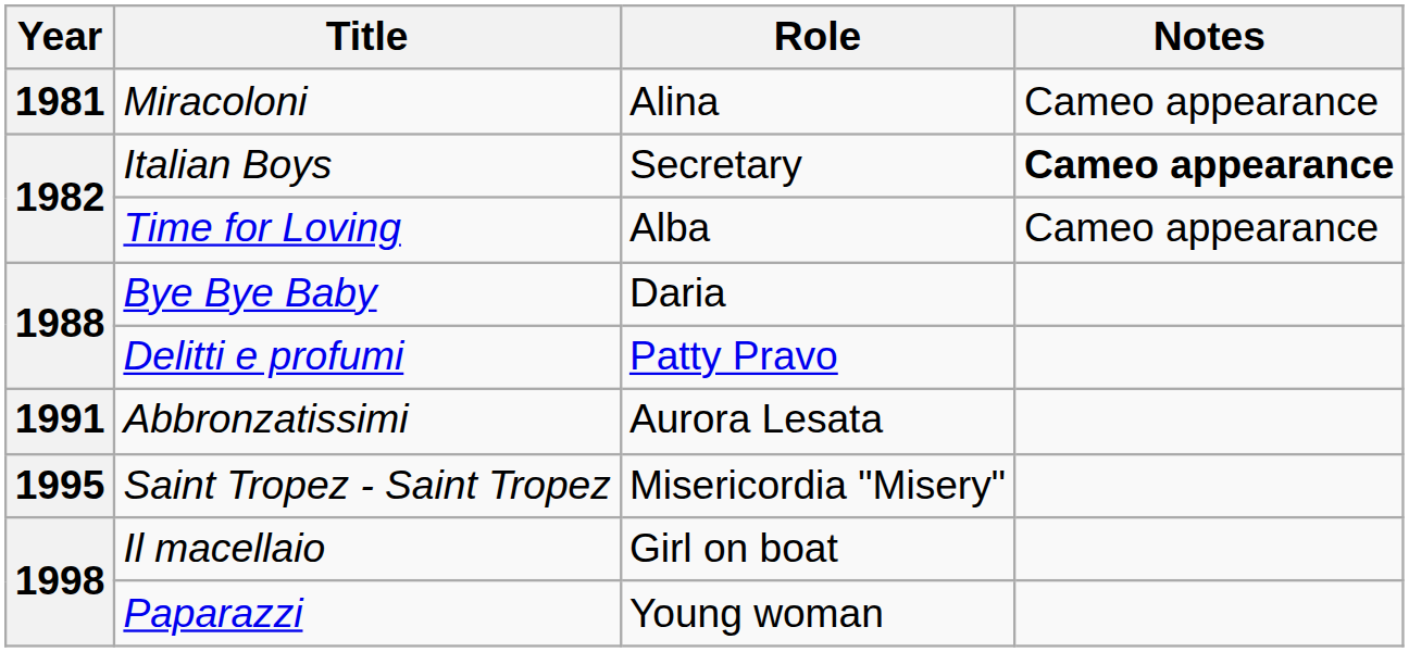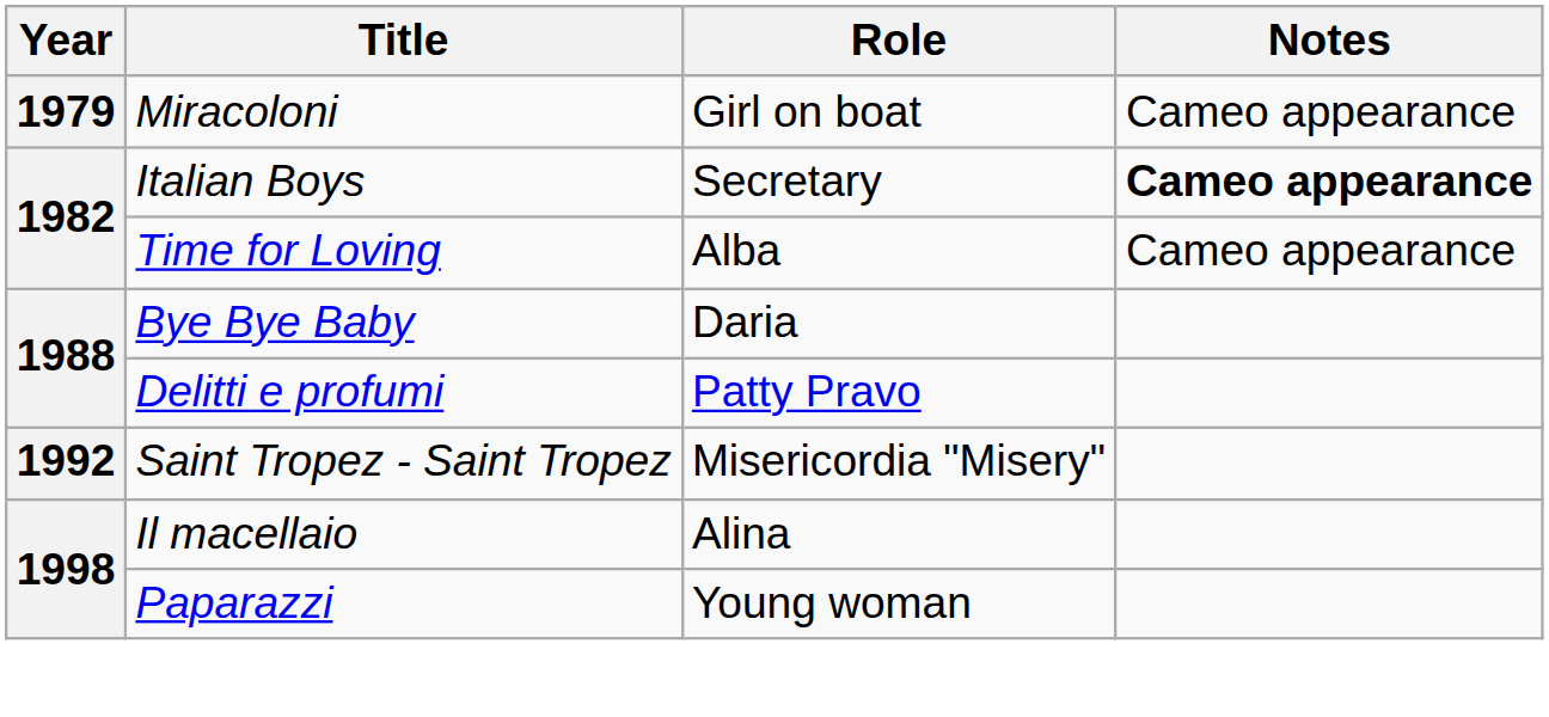Miracoloni | Year: 1981 -> 1979
Miracoloni | Role: Alina -> Girl on boat
- row: 1991 | Abbronzatissimi | Aurora Lesata
Saint Tropez - Saint Tropez | Year: 1995 -> 1992
Il macellaio | Role: Girl on boat -> Alina
